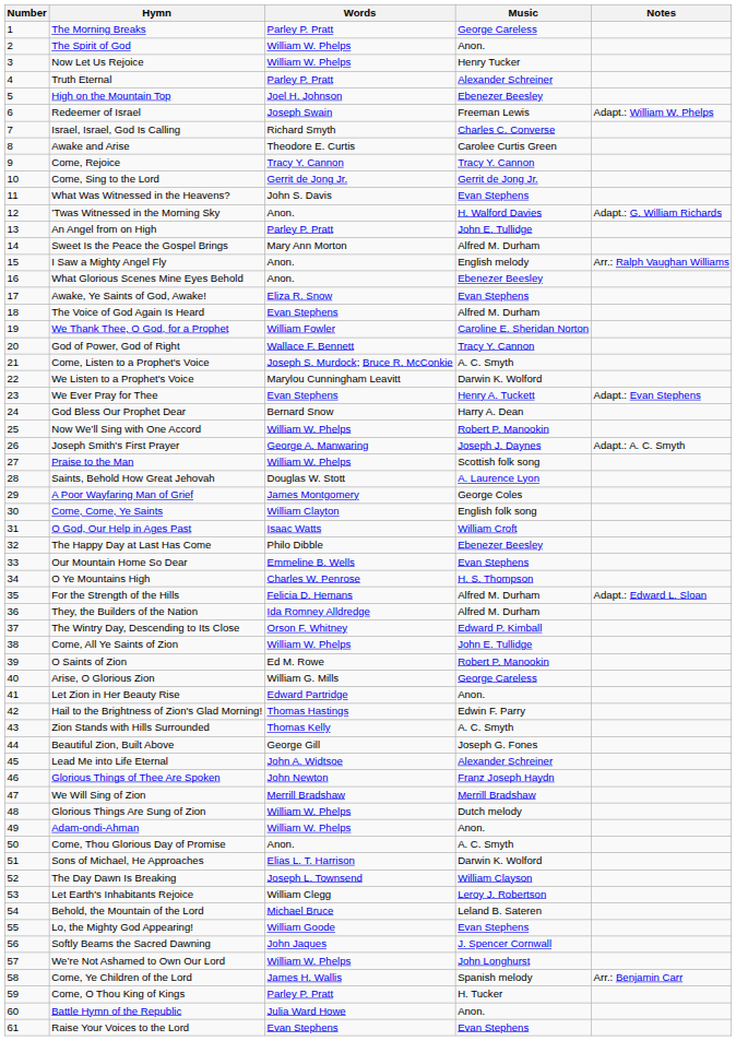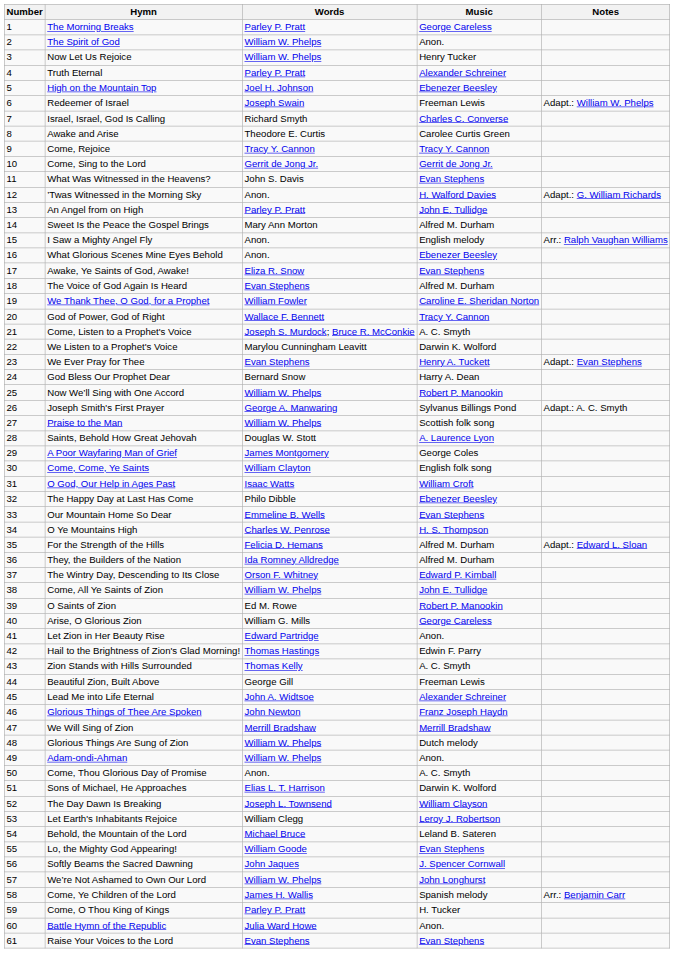Joseph Smith's First Prayer | Music: Joseph J. Daynes -> Sylvanus Billings Pond
Beautiful Zion, Built Above | Music: Joseph G. Fones -> Freeman Lewis
